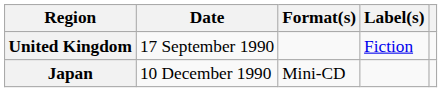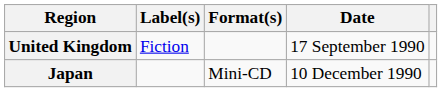columns swapped: Date <-> Label(s)
